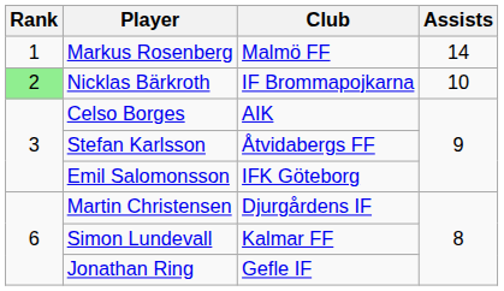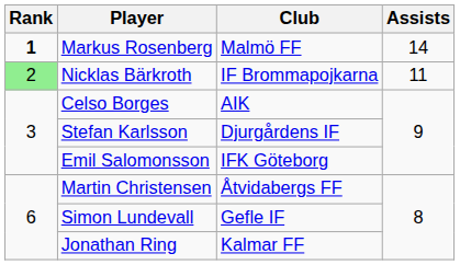Markus Rosenberg | Rank: normal -> bold
Nicklas Bärkroth | Assists: 10 -> 11
Stefan Karlsson | Club: Åtvidabergs FF -> Djurgårdens IF
Martin Christensen | Club: Djurgårdens IF -> Åtvidabergs FF
Simon Lundevall | Club: Kalmar FF -> Gefle IF
Jonathan Ring | Club: Gefle IF -> Kalmar FF
